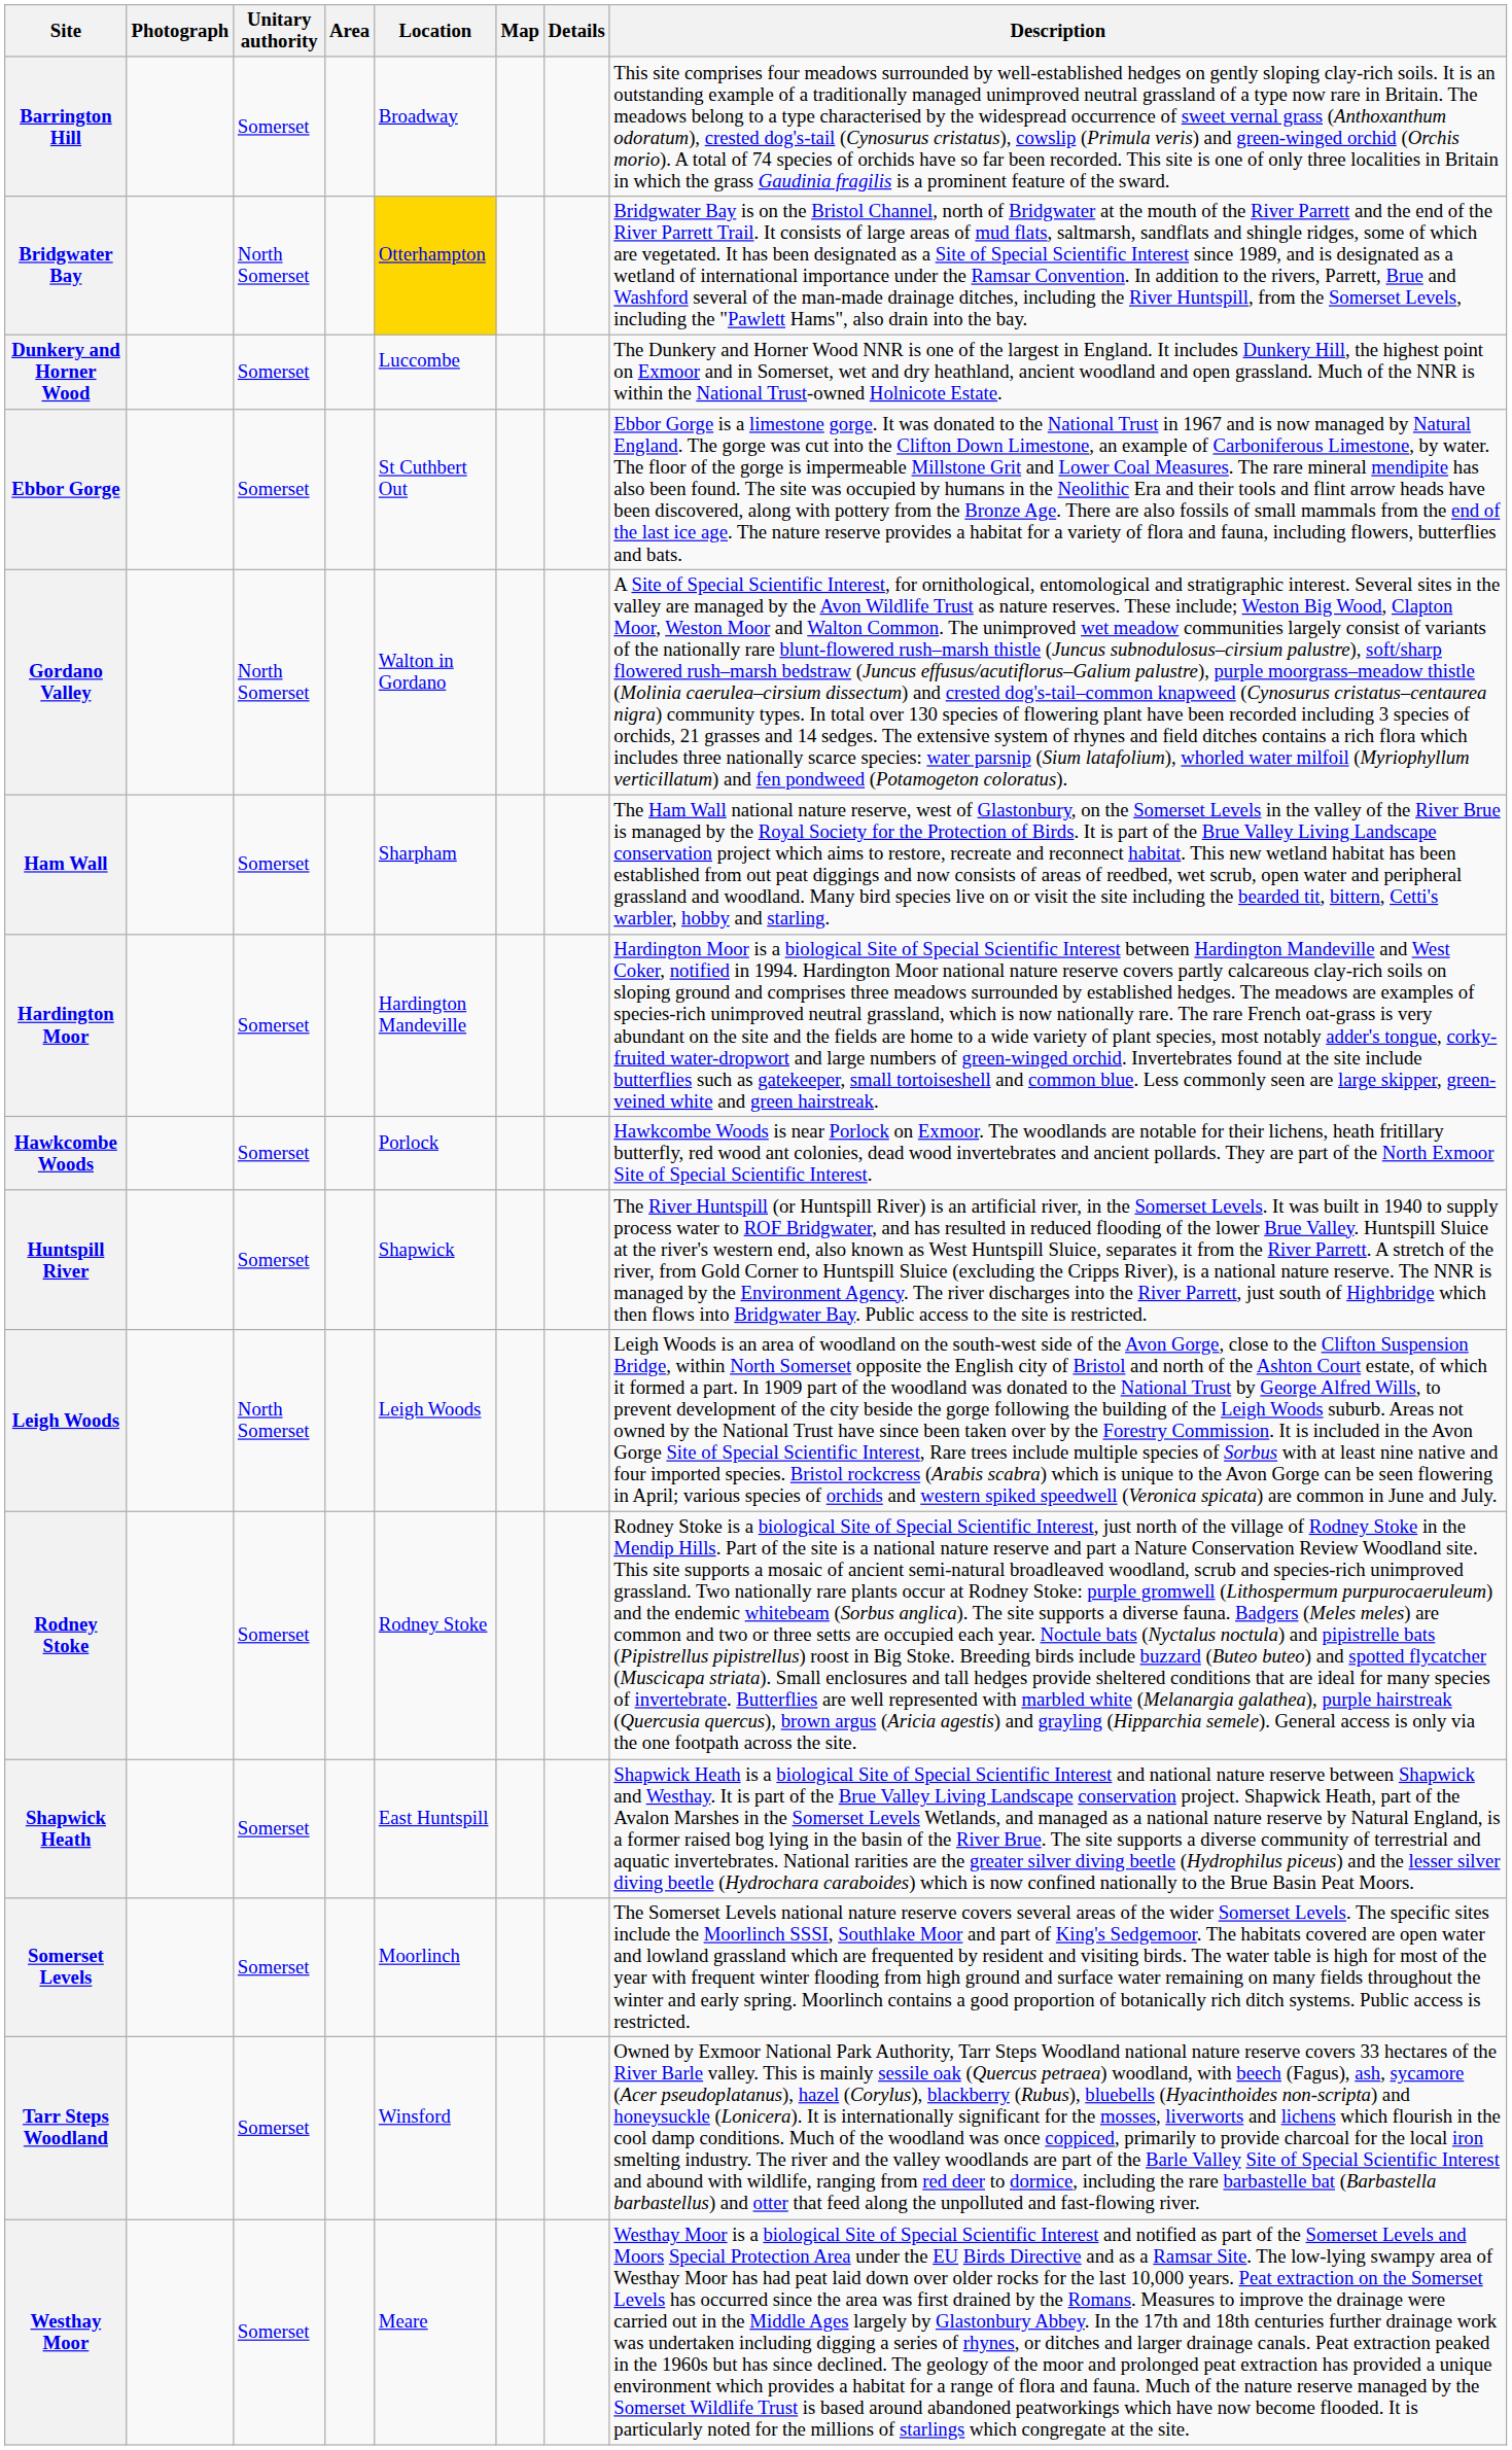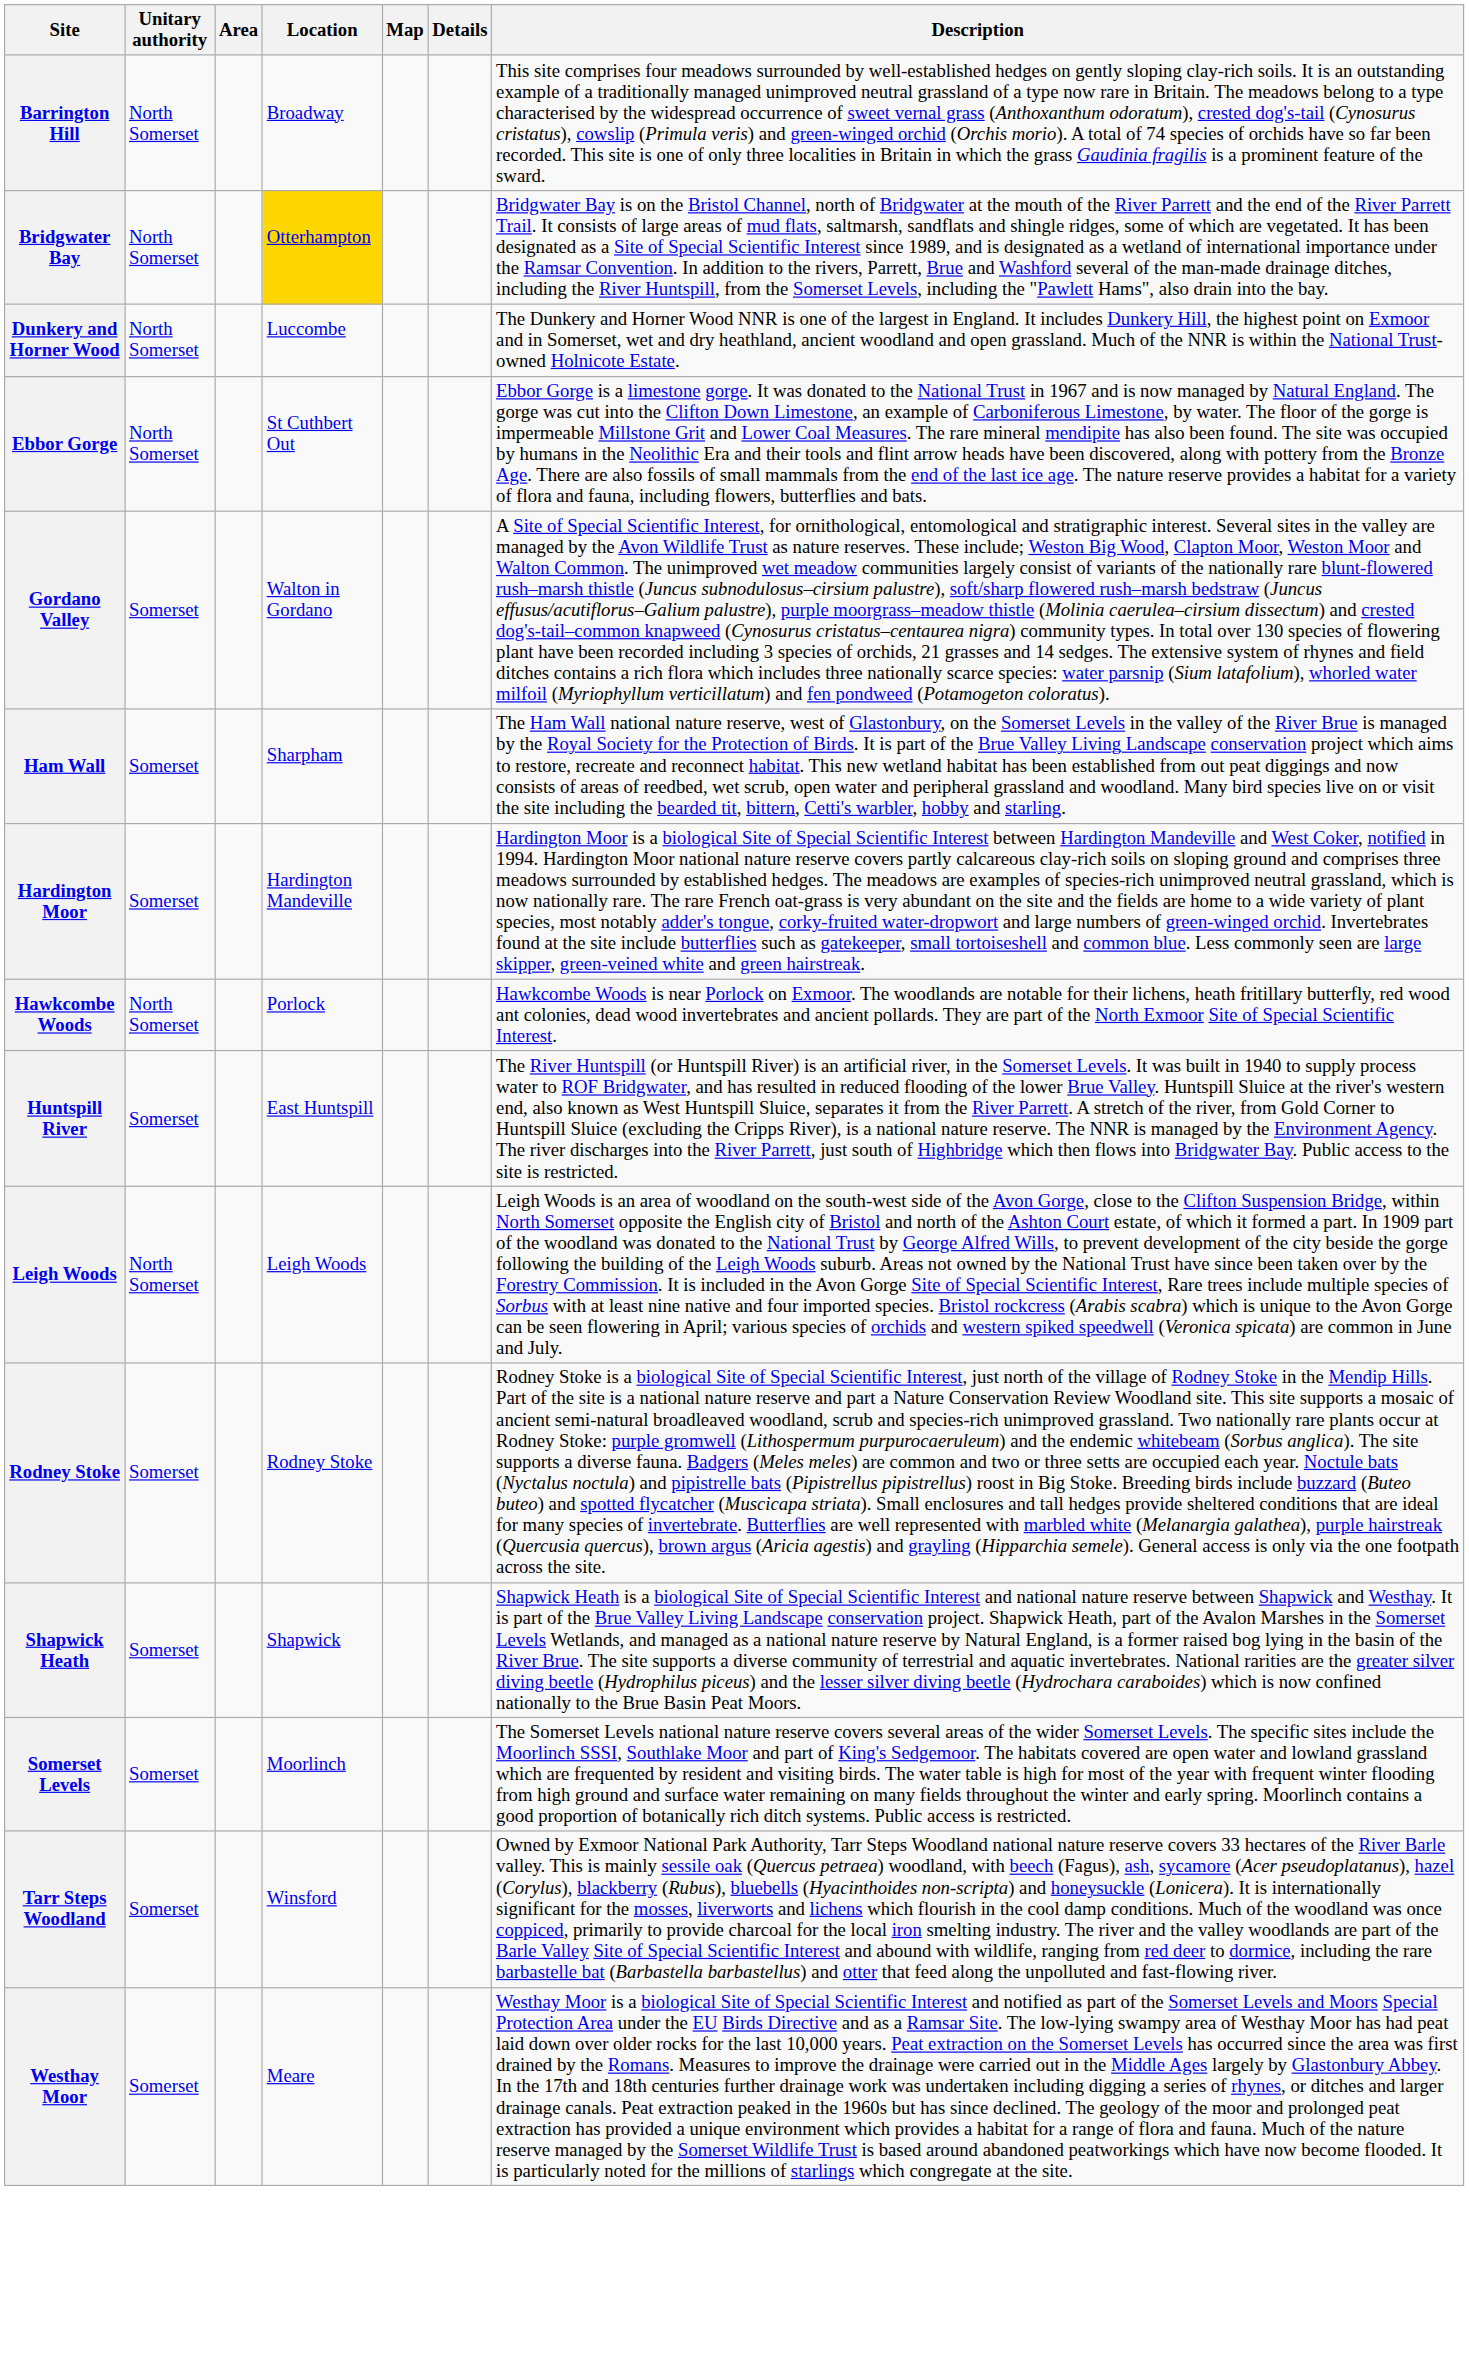- column: Photograph
Barrington Hill | Unitary authority: Somerset -> North Somerset
Dunkery and Horner Wood | Unitary authority: Somerset -> North Somerset
Ebbor Gorge | Unitary authority: Somerset -> North Somerset
Gordano Valley | Unitary authority: North Somerset -> Somerset
Hawkcombe Woods | Unitary authority: Somerset -> North Somerset
Huntspill River | Location: Shapwick -> East Huntspill
Shapwick Heath | Location: East Huntspill -> Shapwick
